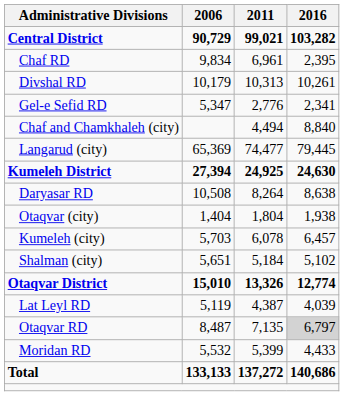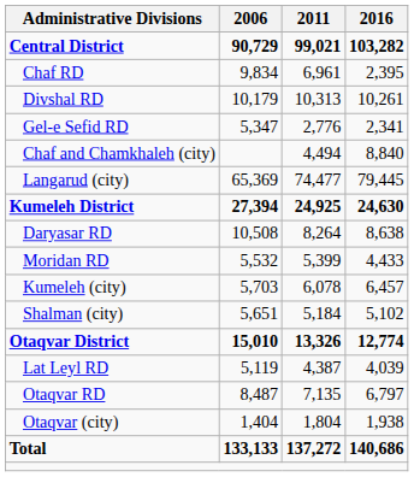rows swapped: Moridan RD <-> Otaqvar (city)
Otaqvar RD | 2016: lightgrey background -> no background
